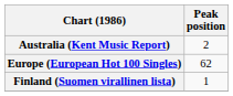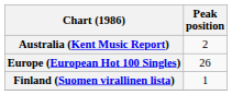Europe (European Hot 100 Singles) | Peak position: 62 -> 26
